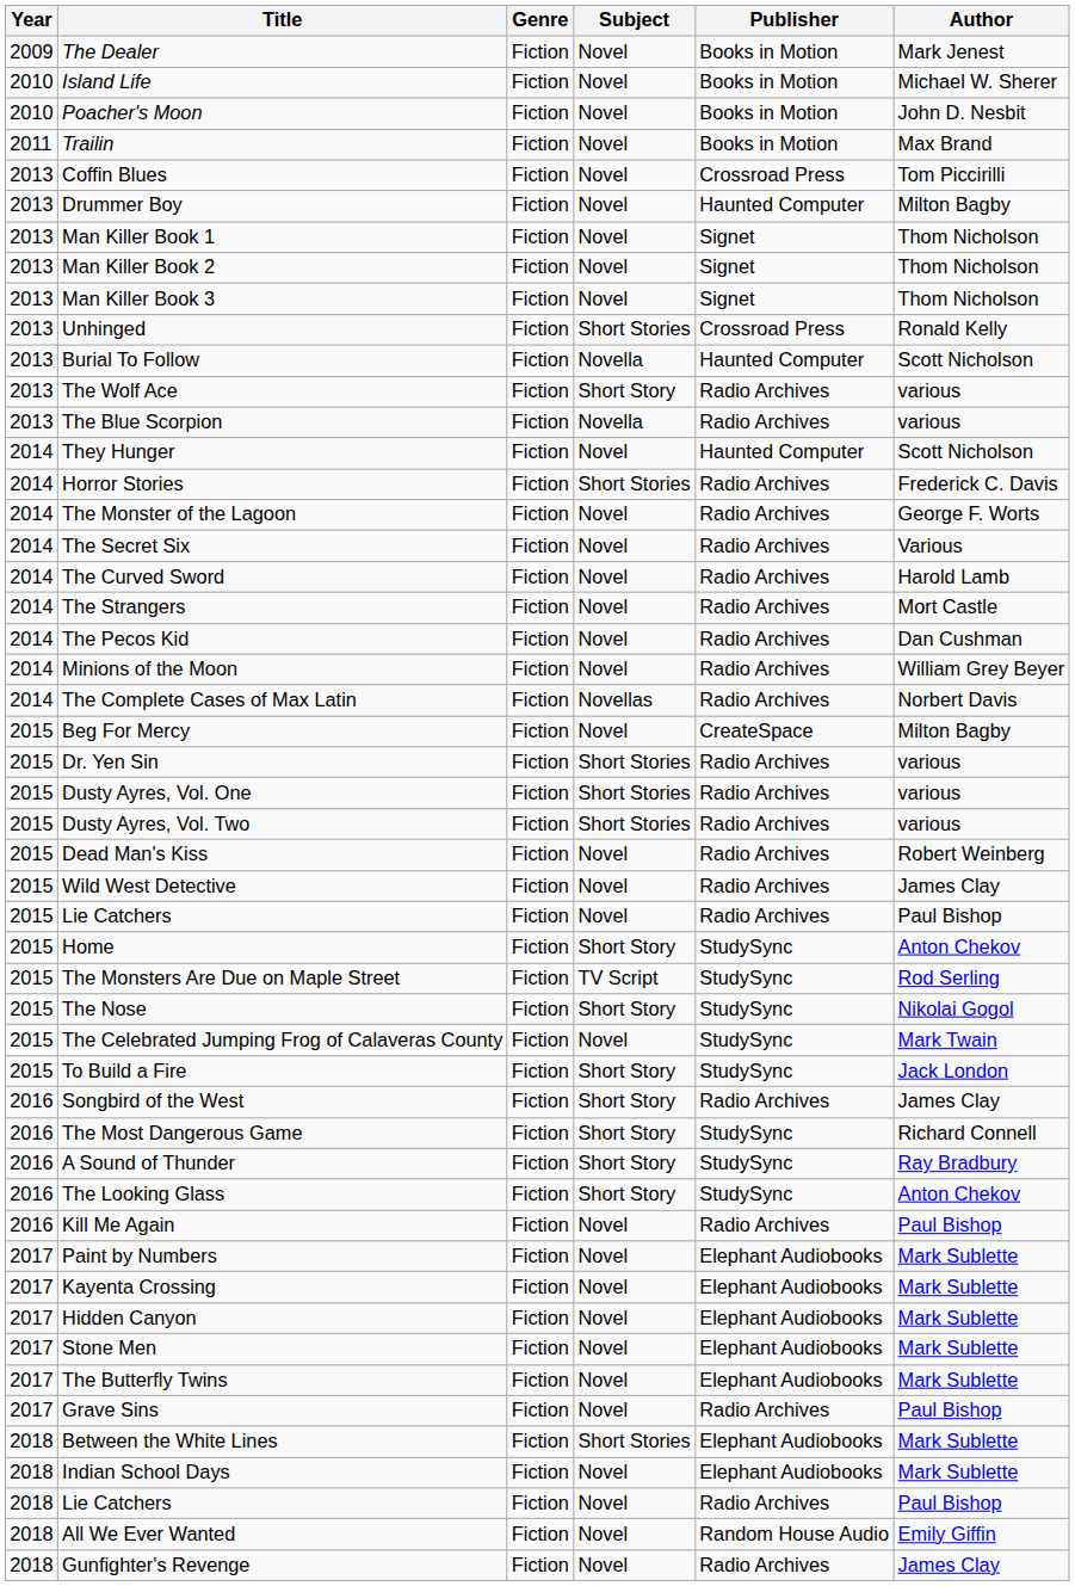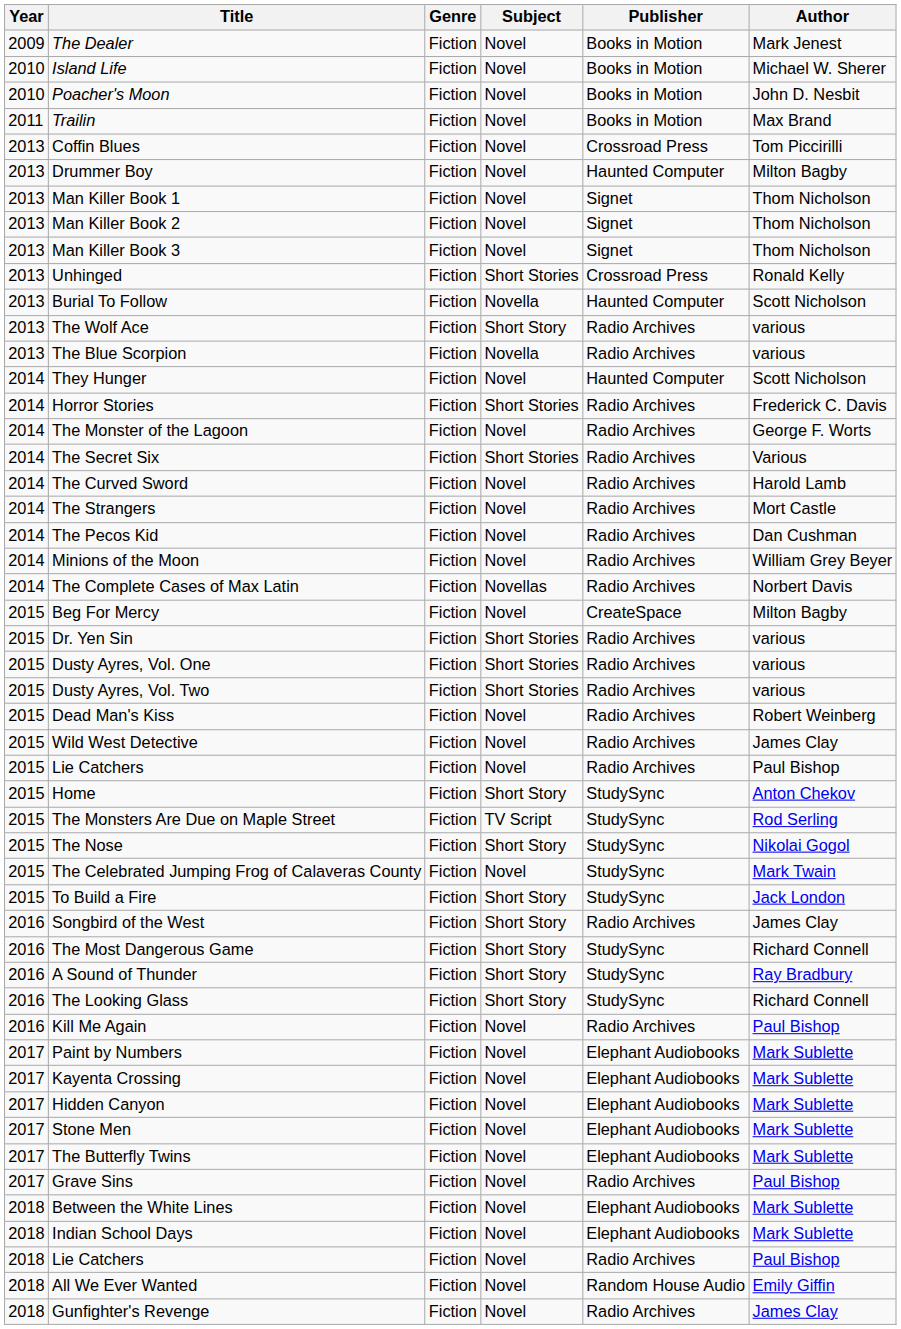The Secret Six | Subject: Novel -> Short Stories
The Looking Glass | Author: Anton Chekov -> Richard Connell
Between the White Lines | Subject: Short Stories -> Novel
